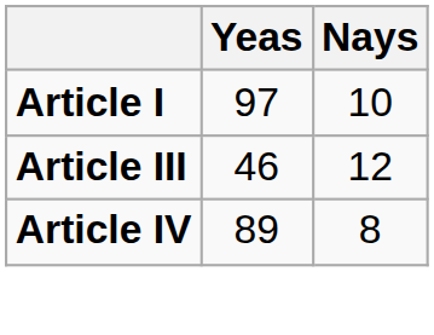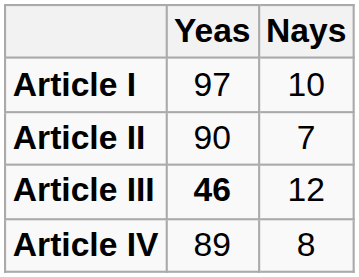+ row: Article II | 90 | 7
Article III | Yeas: normal -> bold
